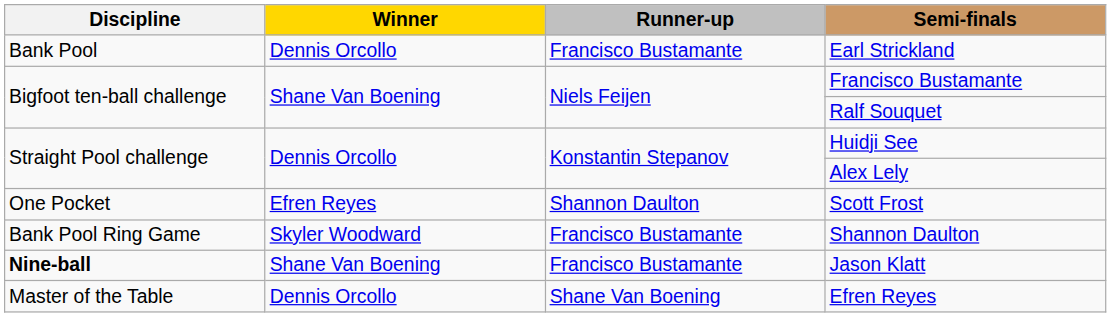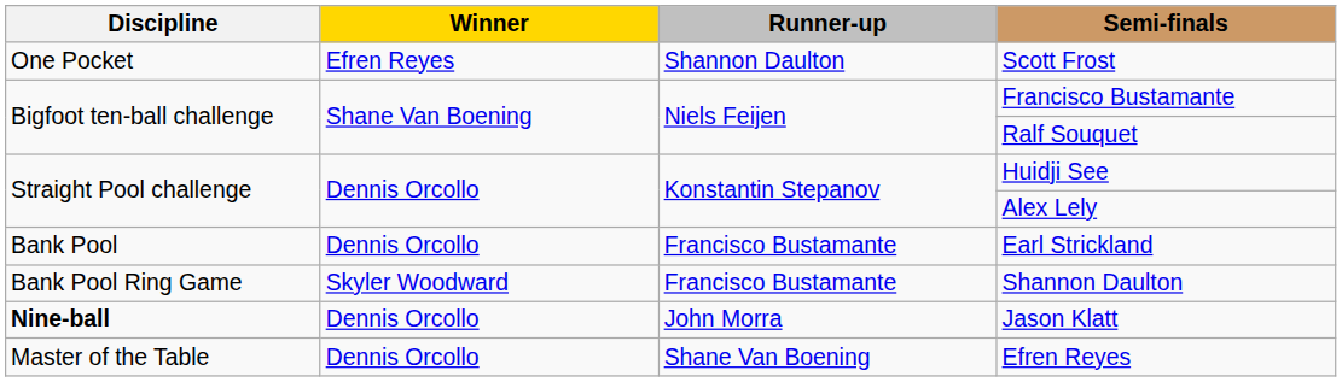rows swapped: Earl Strickland <-> Scott Frost
Jason Klatt | Winner: Shane Van Boening -> Dennis Orcollo
Jason Klatt | Runner-up: Francisco Bustamante -> John Morra
